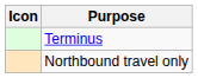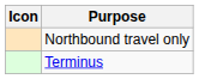rows swapped: Terminus <-> Northbound travel only
